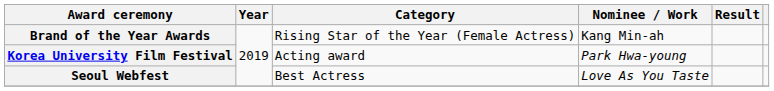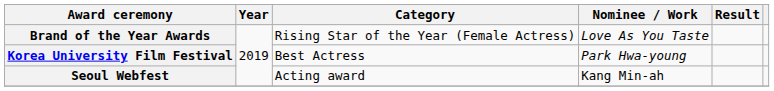Brand of the Year Awards | Nominee / Work: Kang Min-ah -> Love As You Taste
Korea University Film Festival | Category: Acting award -> Best Actress
Seoul Webfest | Category: Best Actress -> Acting award
Seoul Webfest | Nominee / Work: Love As You Taste -> Kang Min-ah
